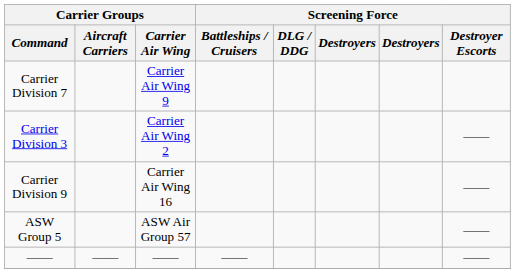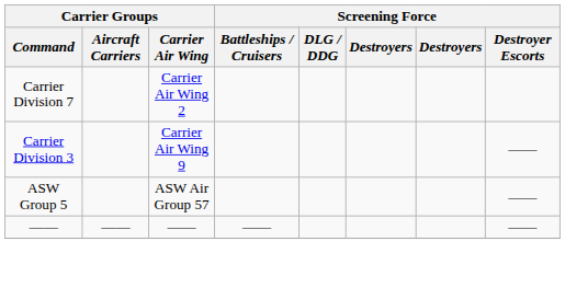Carrier Division 7 | Carrier Groups / Carrier Air Wing: Carrier Air Wing 9 -> Carrier Air Wing 2
Carrier Division 3 | Carrier Groups / Carrier Air Wing: Carrier Air Wing 2 -> Carrier Air Wing 9
- row: Carrier Division 9 | Carrier Air Wing 16 | ——
